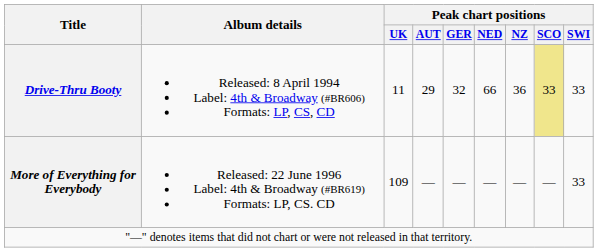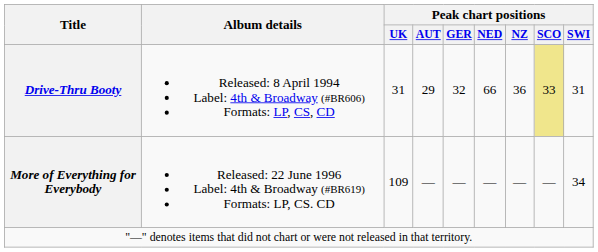Drive-Thru Booty | Peak chart positions / UK: 11 -> 31
Drive-Thru Booty | Peak chart positions / SWI: 33 -> 31
More of Everything for Everybody | Peak chart positions / SWI: 33 -> 34
